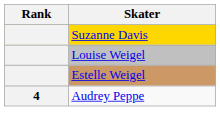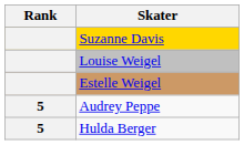Audrey Peppe | Rank: 4 -> 5
+ row: 5 | Hulda Berger
